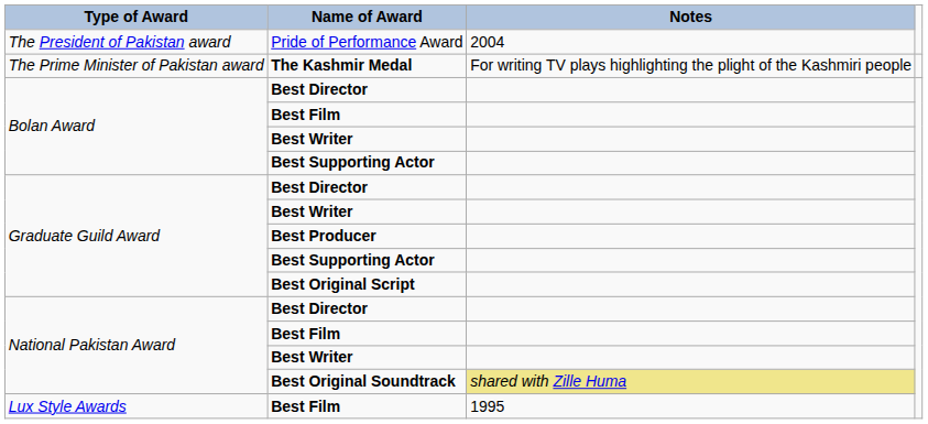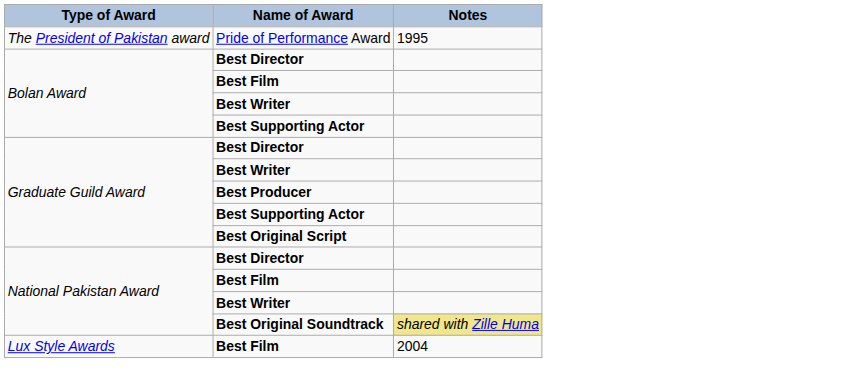Pride of Performance Award | Notes: 2004 -> 1995
- row: The Prime Minister of Pakistan award | The Kashmir Medal | For writing TV plays highlighting the plight of the Kashmiri people
Lux Style Awards / Best Film | Notes: 1995 -> 2004
